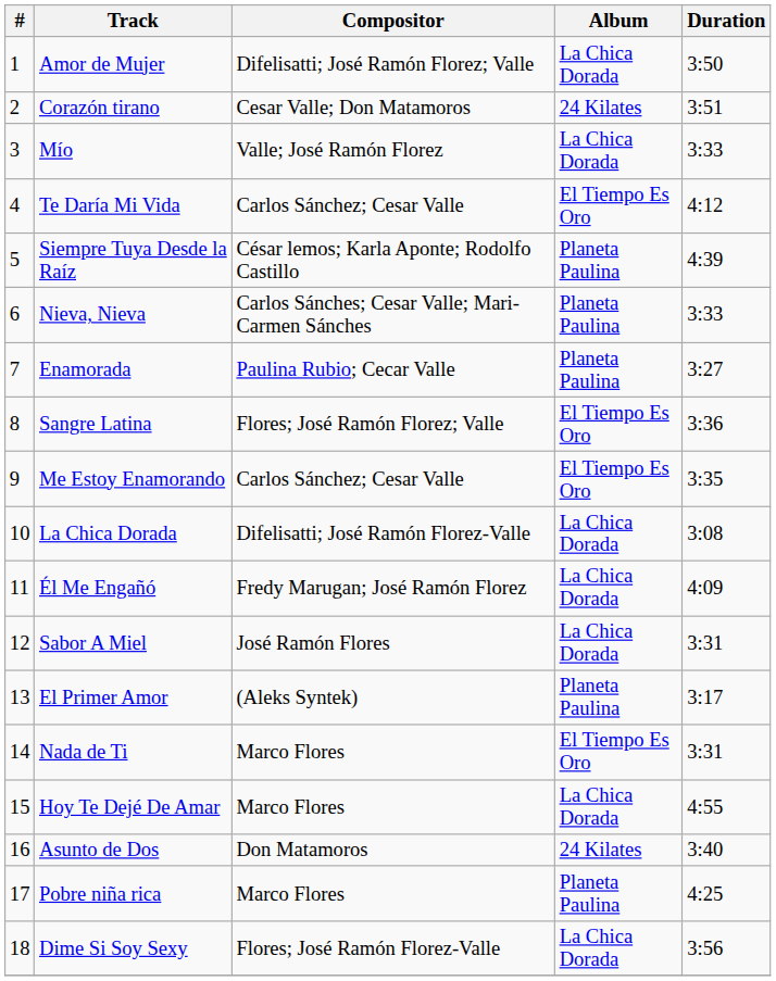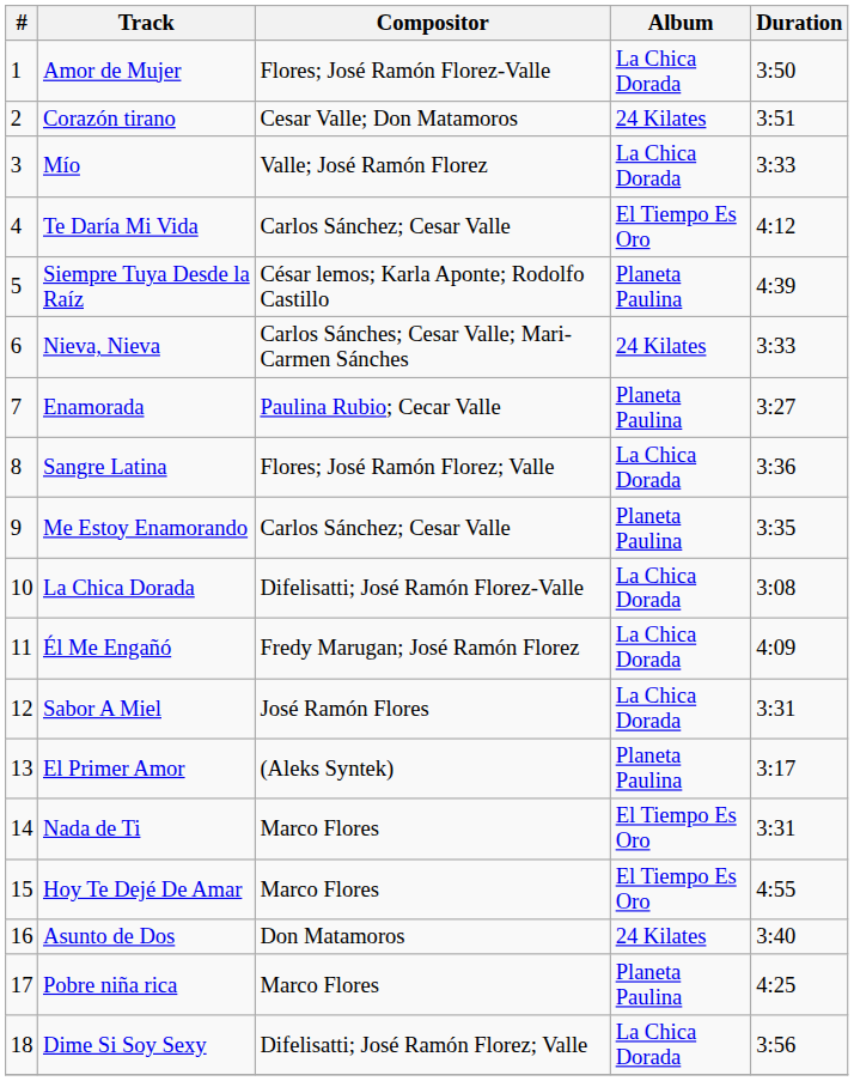Amor de Mujer | Compositor: Difelisatti; José Ramón Florez; Valle -> Flores; José Ramón Florez-Valle
Nieva, Nieva | Album: Planeta Paulina -> 24 Kilates
Sangre Latina | Album: El Tiempo Es Oro -> La Chica Dorada
Me Estoy Enamorando | Album: El Tiempo Es Oro -> Planeta Paulina
Hoy Te Dejé De Amar | Album: La Chica Dorada -> El Tiempo Es Oro
Dime Si Soy Sexy | Compositor: Flores; José Ramón Florez-Valle -> Difelisatti; José Ramón Florez; Valle
